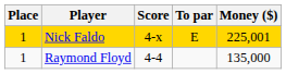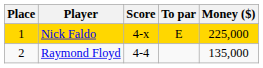Nick Faldo | Money ($): 225,001 -> 225,000
Raymond Floyd | Place: 1 -> 2
